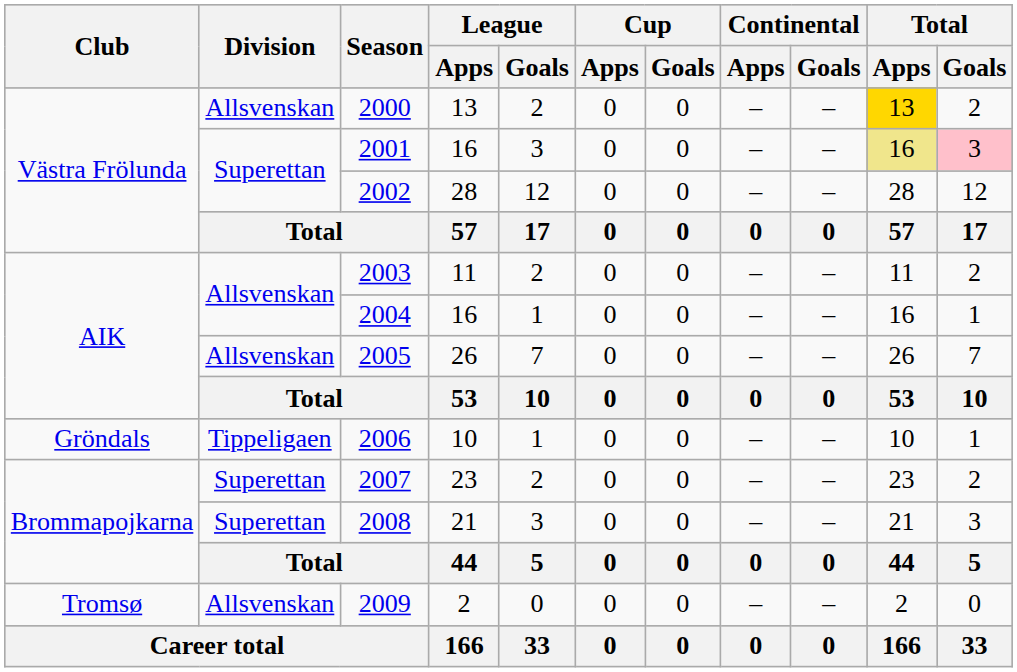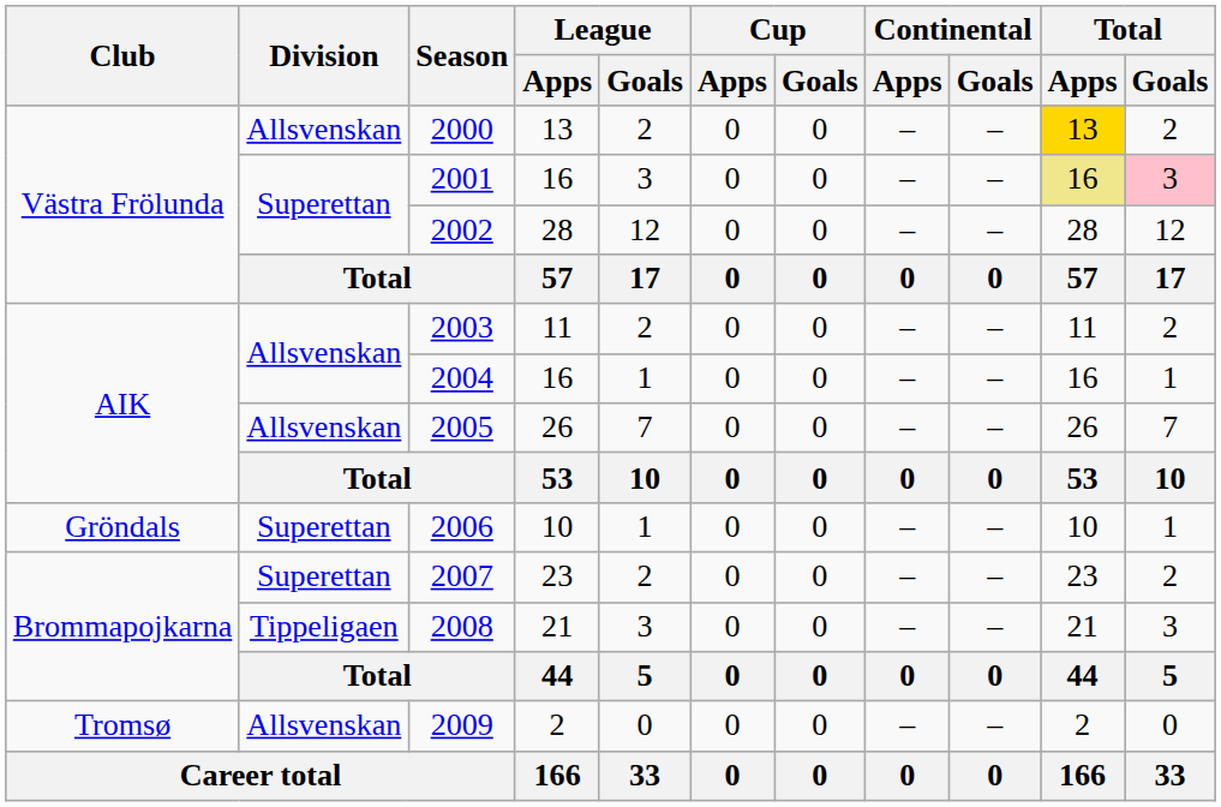2006 | Division: Tippeligaen -> Superettan
2008 | Division: Superettan -> Tippeligaen
